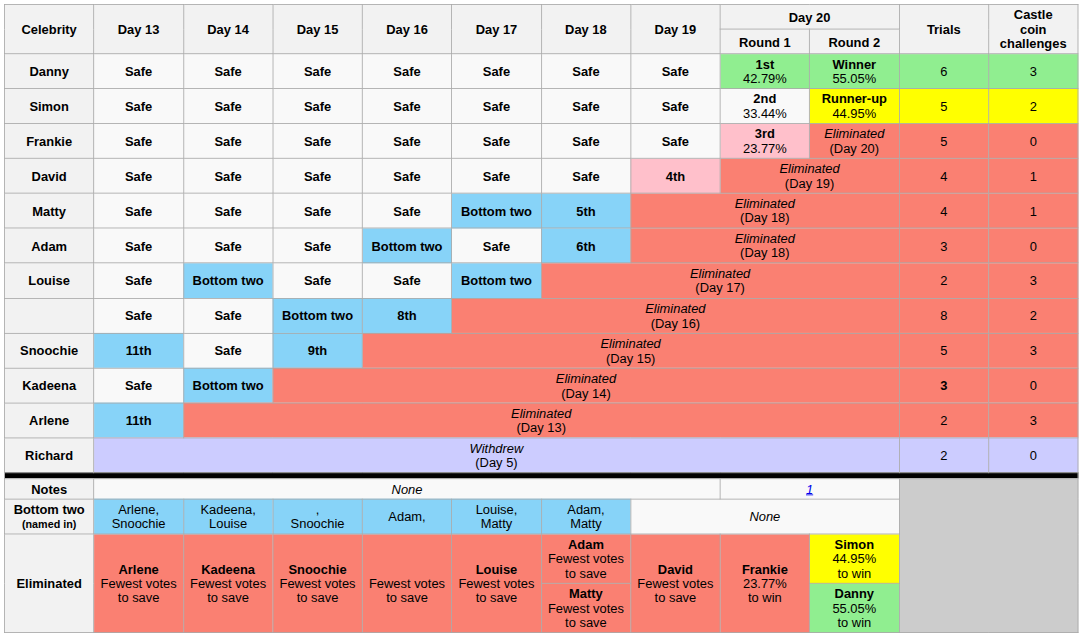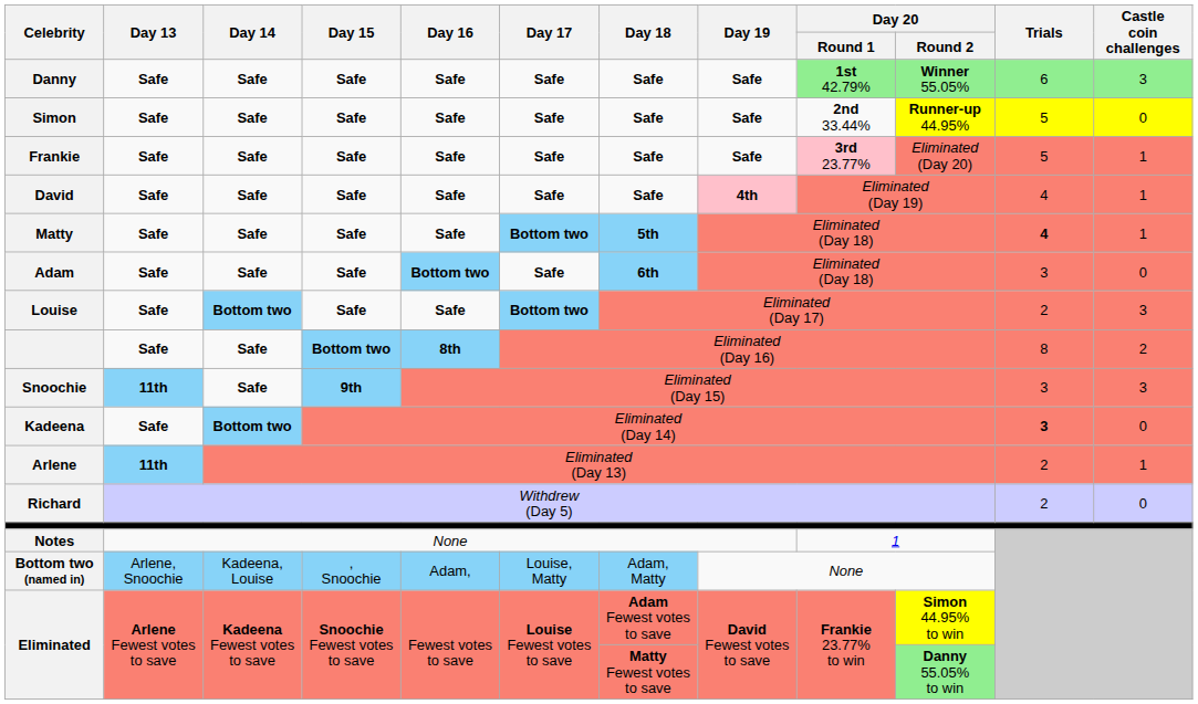Simon | Castle coin challenges: 2 -> 0
Frankie | Castle coin challenges: 0 -> 1
Matty | Trials: normal -> bold
Snoochie | Trials: 5 -> 3
Arlene | Castle coin challenges: 3 -> 1
